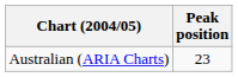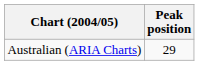Australian (ARIA Charts) | Peak position: 23 -> 29
